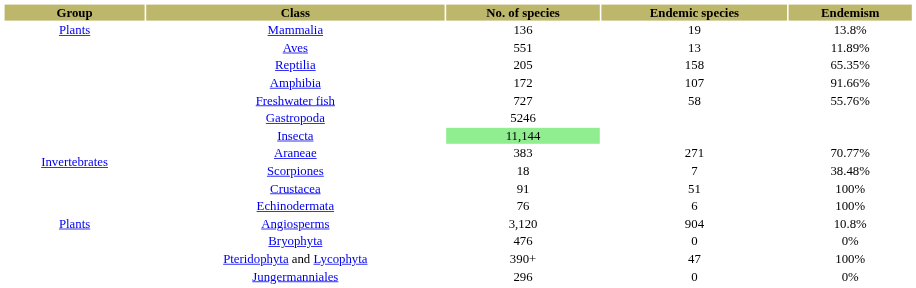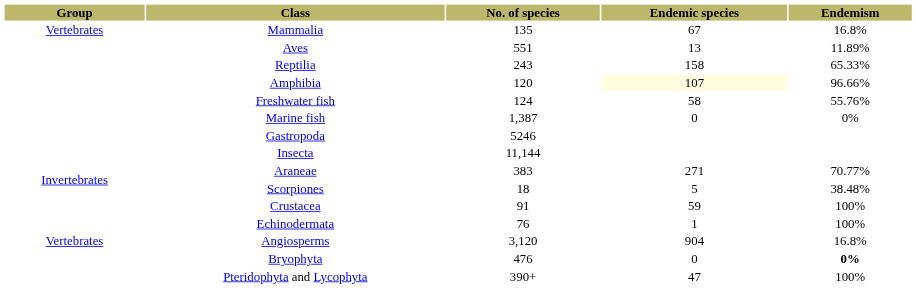Mammalia | Group: Plants -> Vertebrates
Mammalia | No. of species: 136 -> 135
Mammalia | Endemic species: 19 -> 67
Mammalia | Endemism: 13.8% -> 16.8%
Reptilia | No. of species: 205 -> 243
Reptilia | Endemism: 65.35% -> 65.33%
Amphibia | No. of species: 172 -> 120
Amphibia | Endemic species: no background -> lightyellow background
Amphibia | Endemism: 91.66% -> 96.66%
Freshwater fish | No. of species: 727 -> 124
+ row: Marine fish | 1,387 | 0 | 0%
Insecta | No. of species: lightgreen background -> no background
Scorpiones | Endemic species: 7 -> 5
Crustacea | Endemic species: 51 -> 59
Echinodermata | Endemic species: 6 -> 1
Angiosperms | Group: Plants -> Vertebrates
Angiosperms | Endemism: 10.8% -> 16.8%
Bryophyta | Endemism: normal -> bold
- row: Jungermanniales | 296 | 0 | 0%
